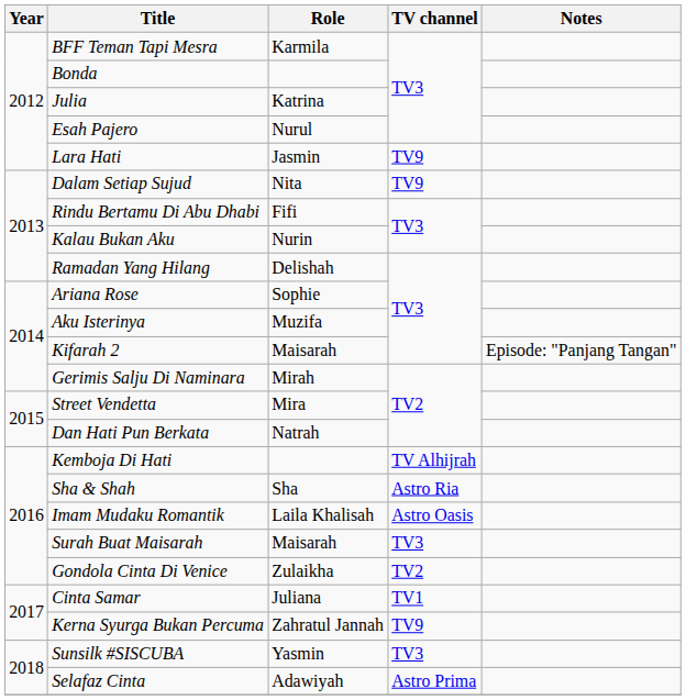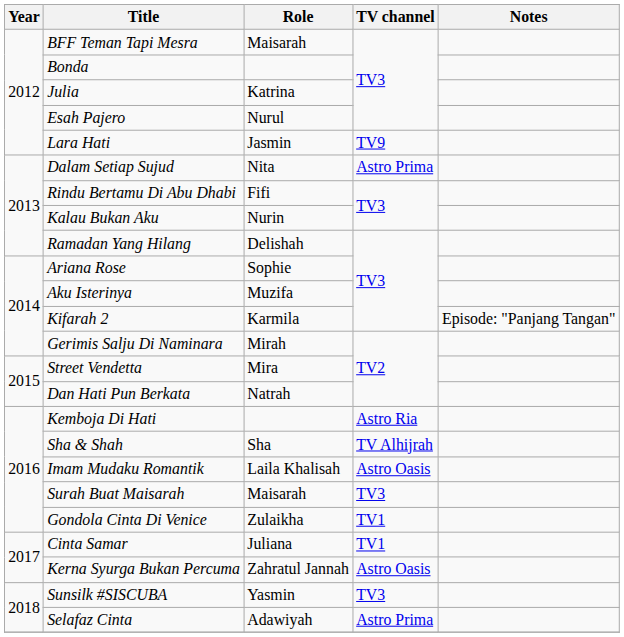BFF Teman Tapi Mesra | Role: Karmila -> Maisarah
Dalam Setiap Sujud | TV channel: TV9 -> Astro Prima
Kifarah 2 | Role: Maisarah -> Karmila
Kemboja Di Hati | TV channel: TV Alhijrah -> Astro Ria
Sha & Shah | TV channel: Astro Ria -> TV Alhijrah
Gondola Cinta Di Venice | TV channel: TV2 -> TV1
Kerna Syurga Bukan Percuma | TV channel: TV9 -> Astro Oasis
